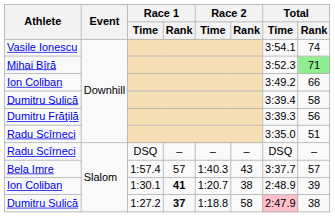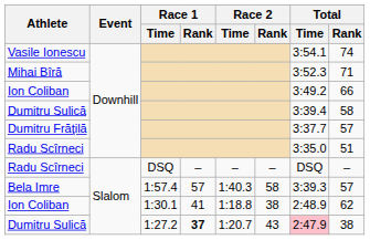Mihai Bîră | Total / Rank: lightgreen background -> no background
Dumitru Frăţilă | Total / Time: 3:39.3 -> 3:37.7
Dumitru Frăţilă | Total / Rank: 56 -> 57
Bela Imre | Race 2 / Rank: 43 -> 58
Bela Imre | Total / Time: 3:37.7 -> 3:39.3
Ion Coliban / 1:30.1 | Race 1 / Rank: bold -> normal
Ion Coliban / 1:30.1 | Race 2 / Time: 1:20.7 -> 1:18.8
Ion Coliban / 1:30.1 | Total / Rank: 39 -> 62
Dumitru Sulică / 1:27.2 | Race 2 / Time: 1:18.8 -> 1:20.7
Dumitru Sulică / 1:27.2 | Race 2 / Rank: 58 -> 43
